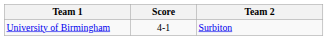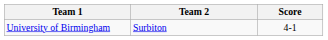columns swapped: Team 2 <-> Score
